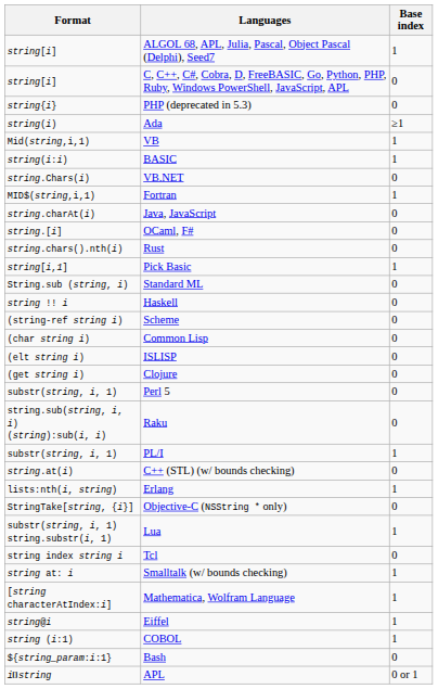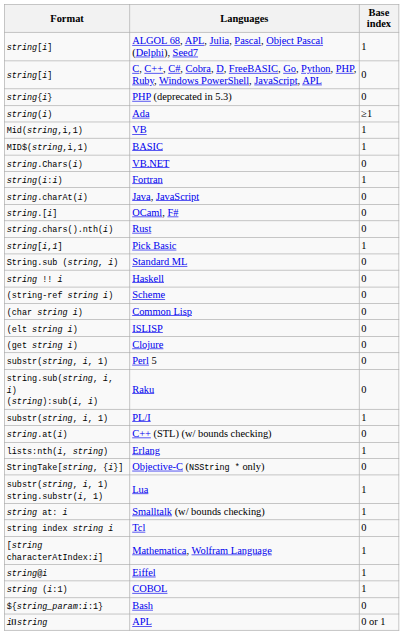BASIC | Format: string(i:i) -> MID$(string,i,1)
Fortran | Format: MID$(string,i,1) -> string(i:i)
rows swapped: Smalltalk (w/ bounds checking) <-> Tcl
